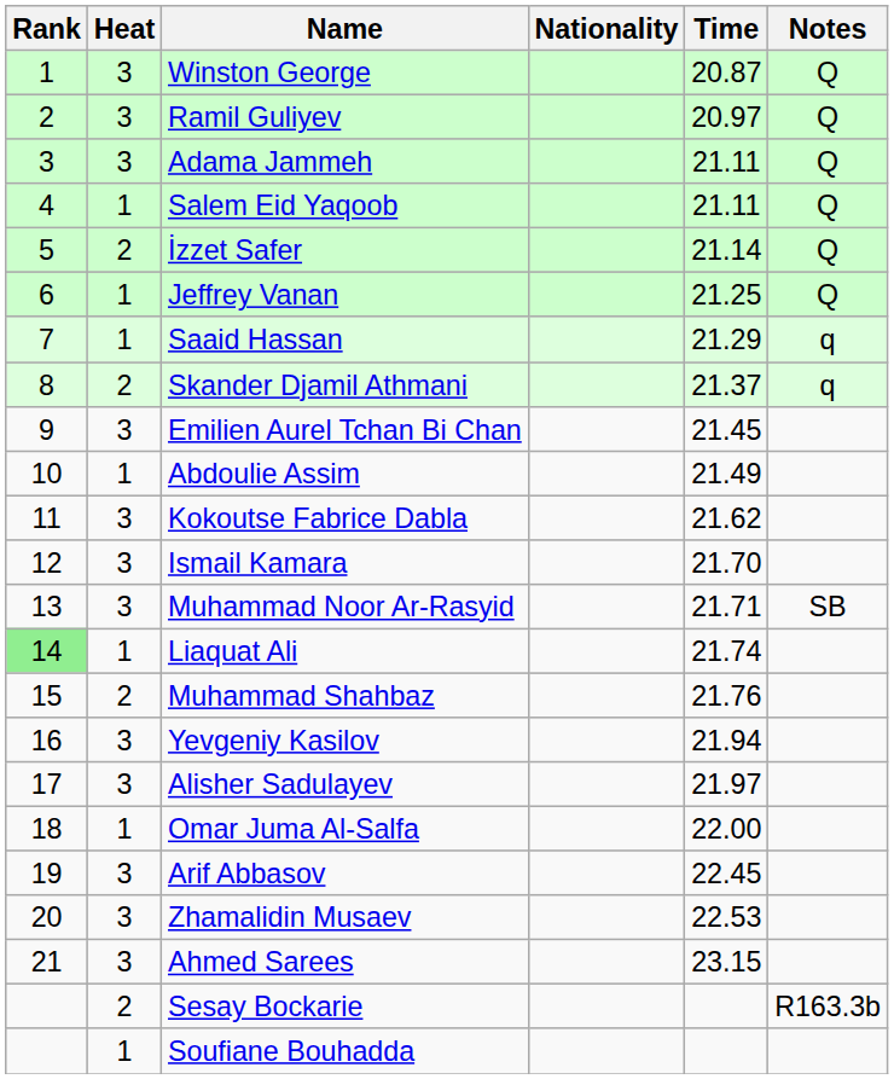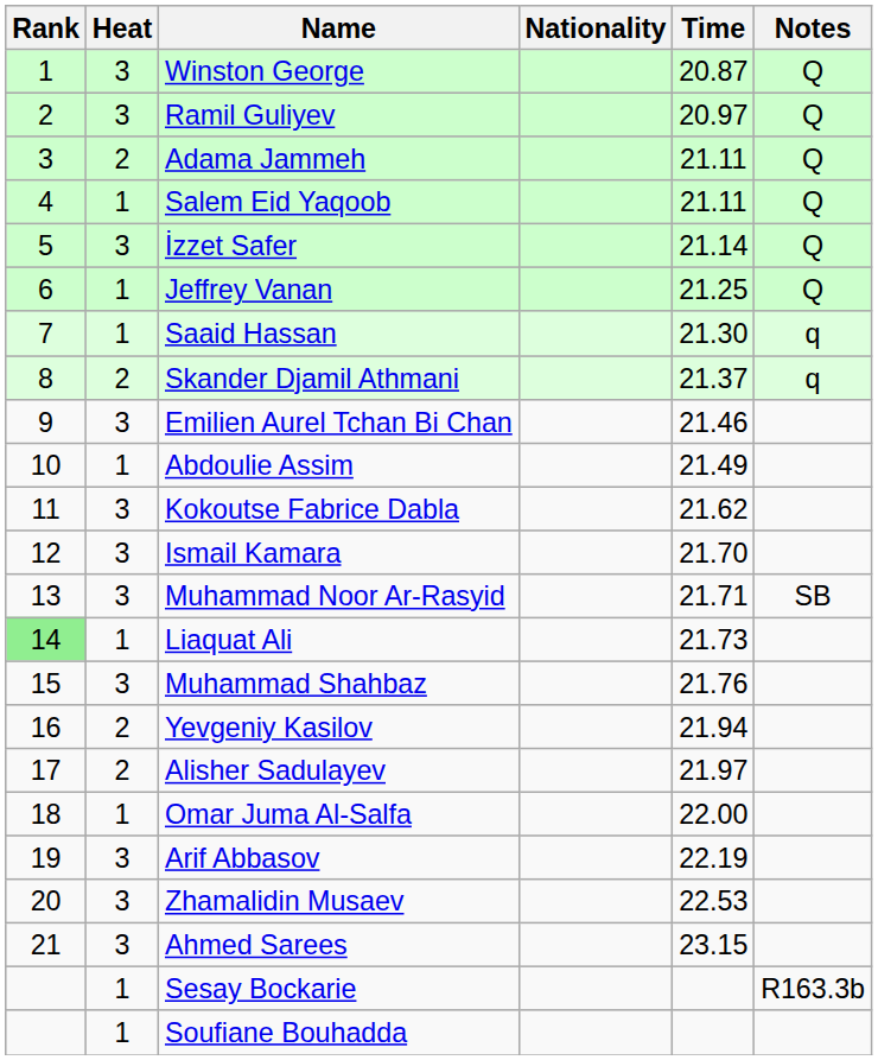Adama Jammeh | Heat: 3 -> 2
İzzet Safer | Heat: 2 -> 3
Saaid Hassan | Time: 21.29 -> 21.30
Emilien Aurel Tchan Bi Chan | Time: 21.45 -> 21.46
Liaquat Ali | Time: 21.74 -> 21.73
Muhammad Shahbaz | Heat: 2 -> 3
Yevgeniy Kasilov | Heat: 3 -> 2
Alisher Sadulayev | Heat: 3 -> 2
Arif Abbasov | Time: 22.45 -> 22.19
Sesay Bockarie | Heat: 2 -> 1
